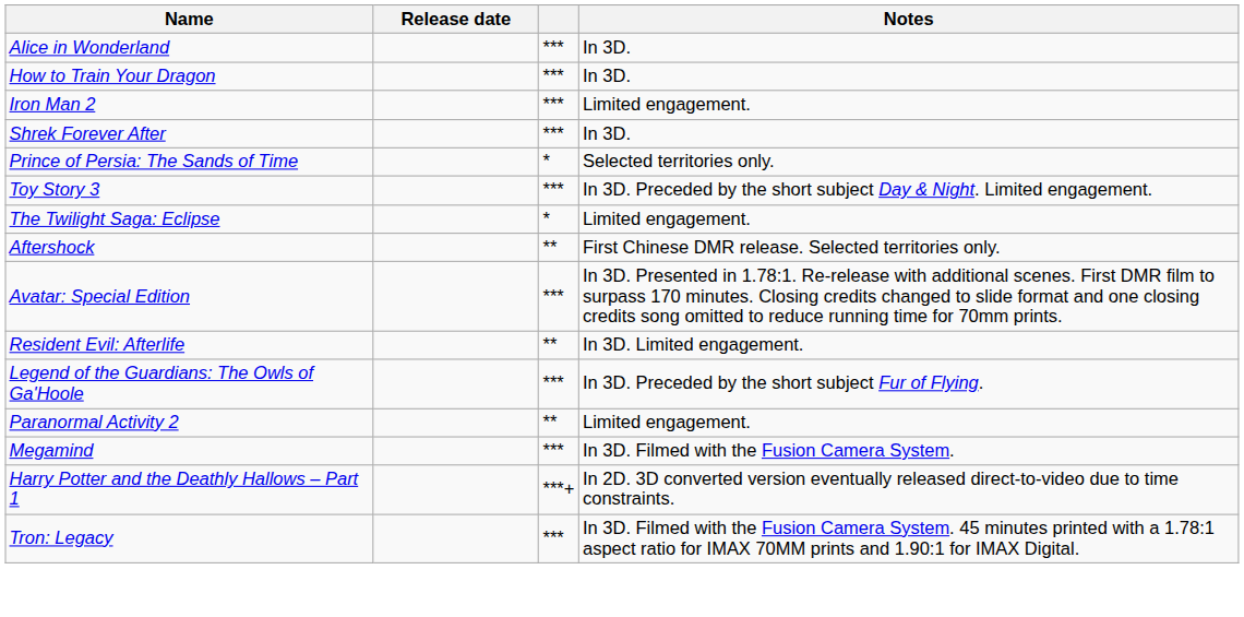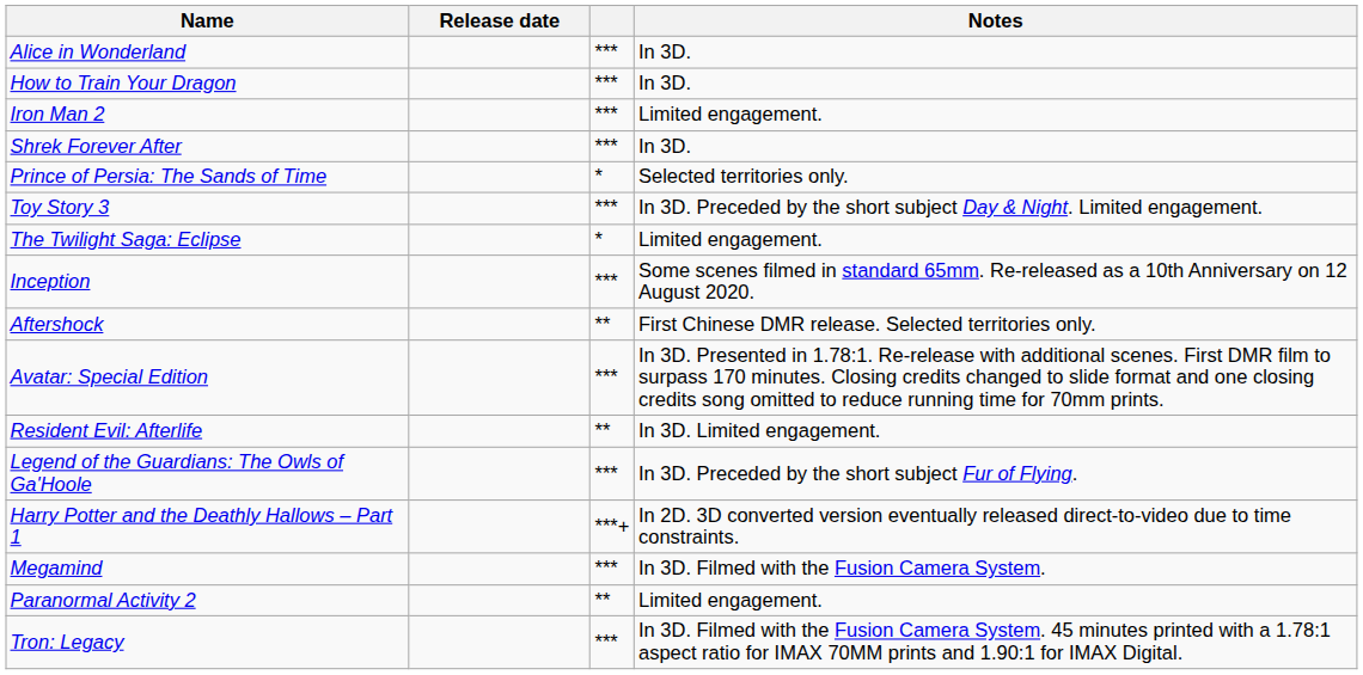+ row: Inception | *** | Some scenes filmed in standard 65mm. Re-released as a 10th Anniversary on 12 August 2020.
rows swapped: Paranormal Activity 2 <-> Harry Potter and the Deathly Hallows – Part 1
